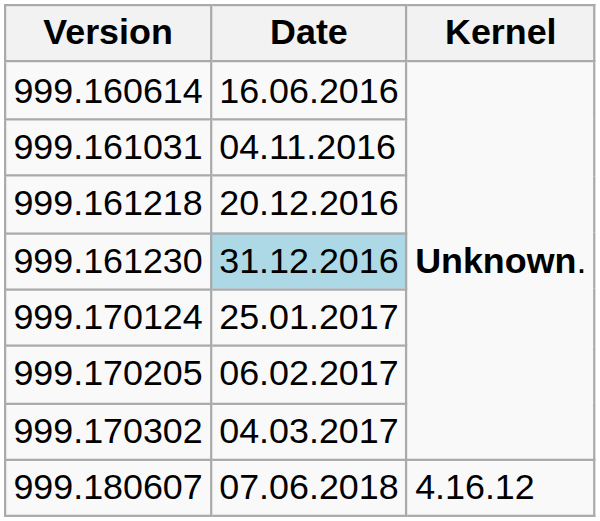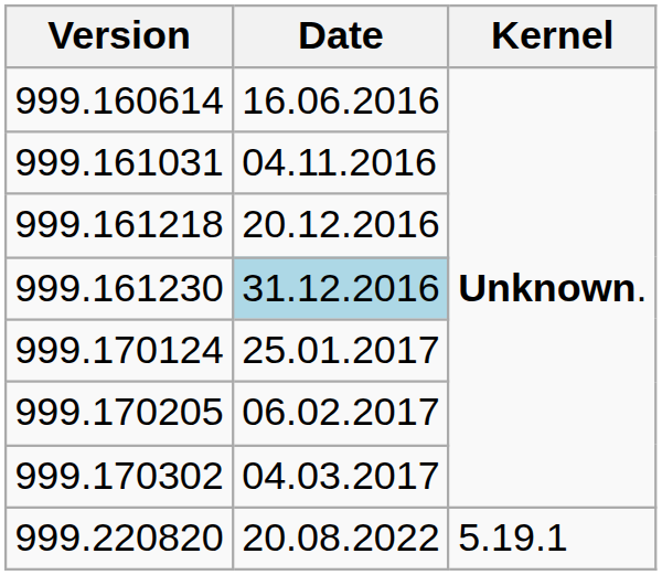- row: 999.180607 | 07.06.2018 | 4.16.12
+ row: 999.220820 | 20.08.2022 | 5.19.1
